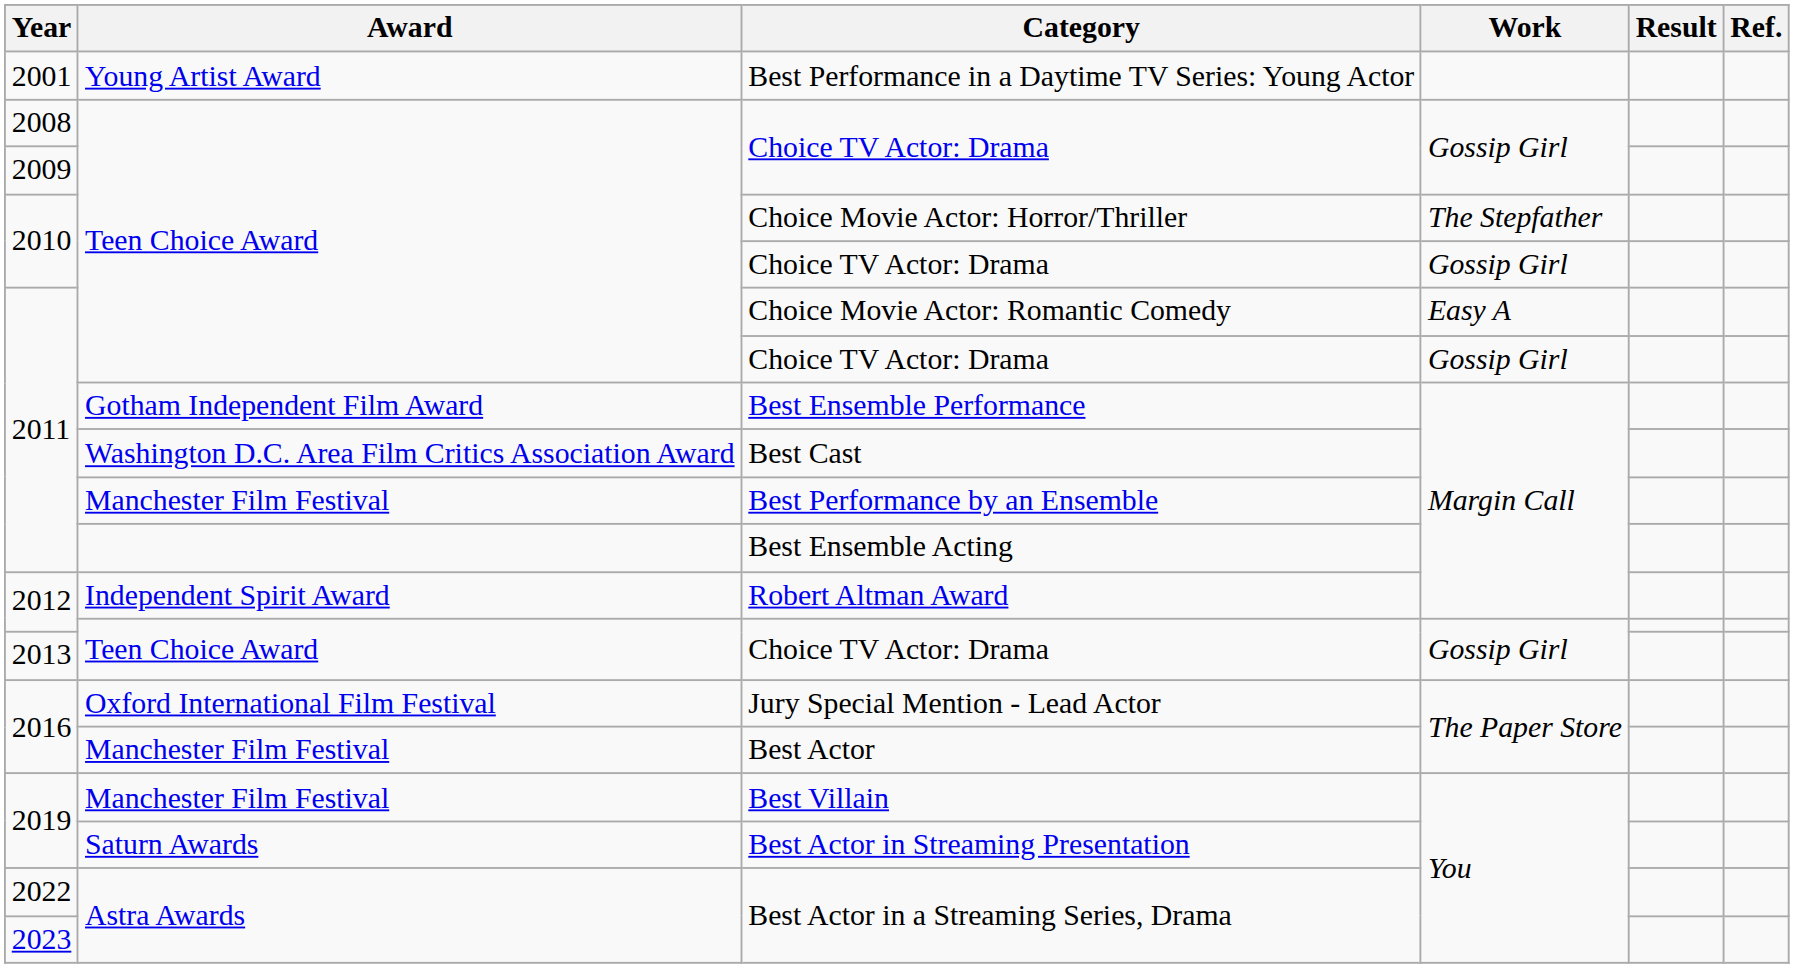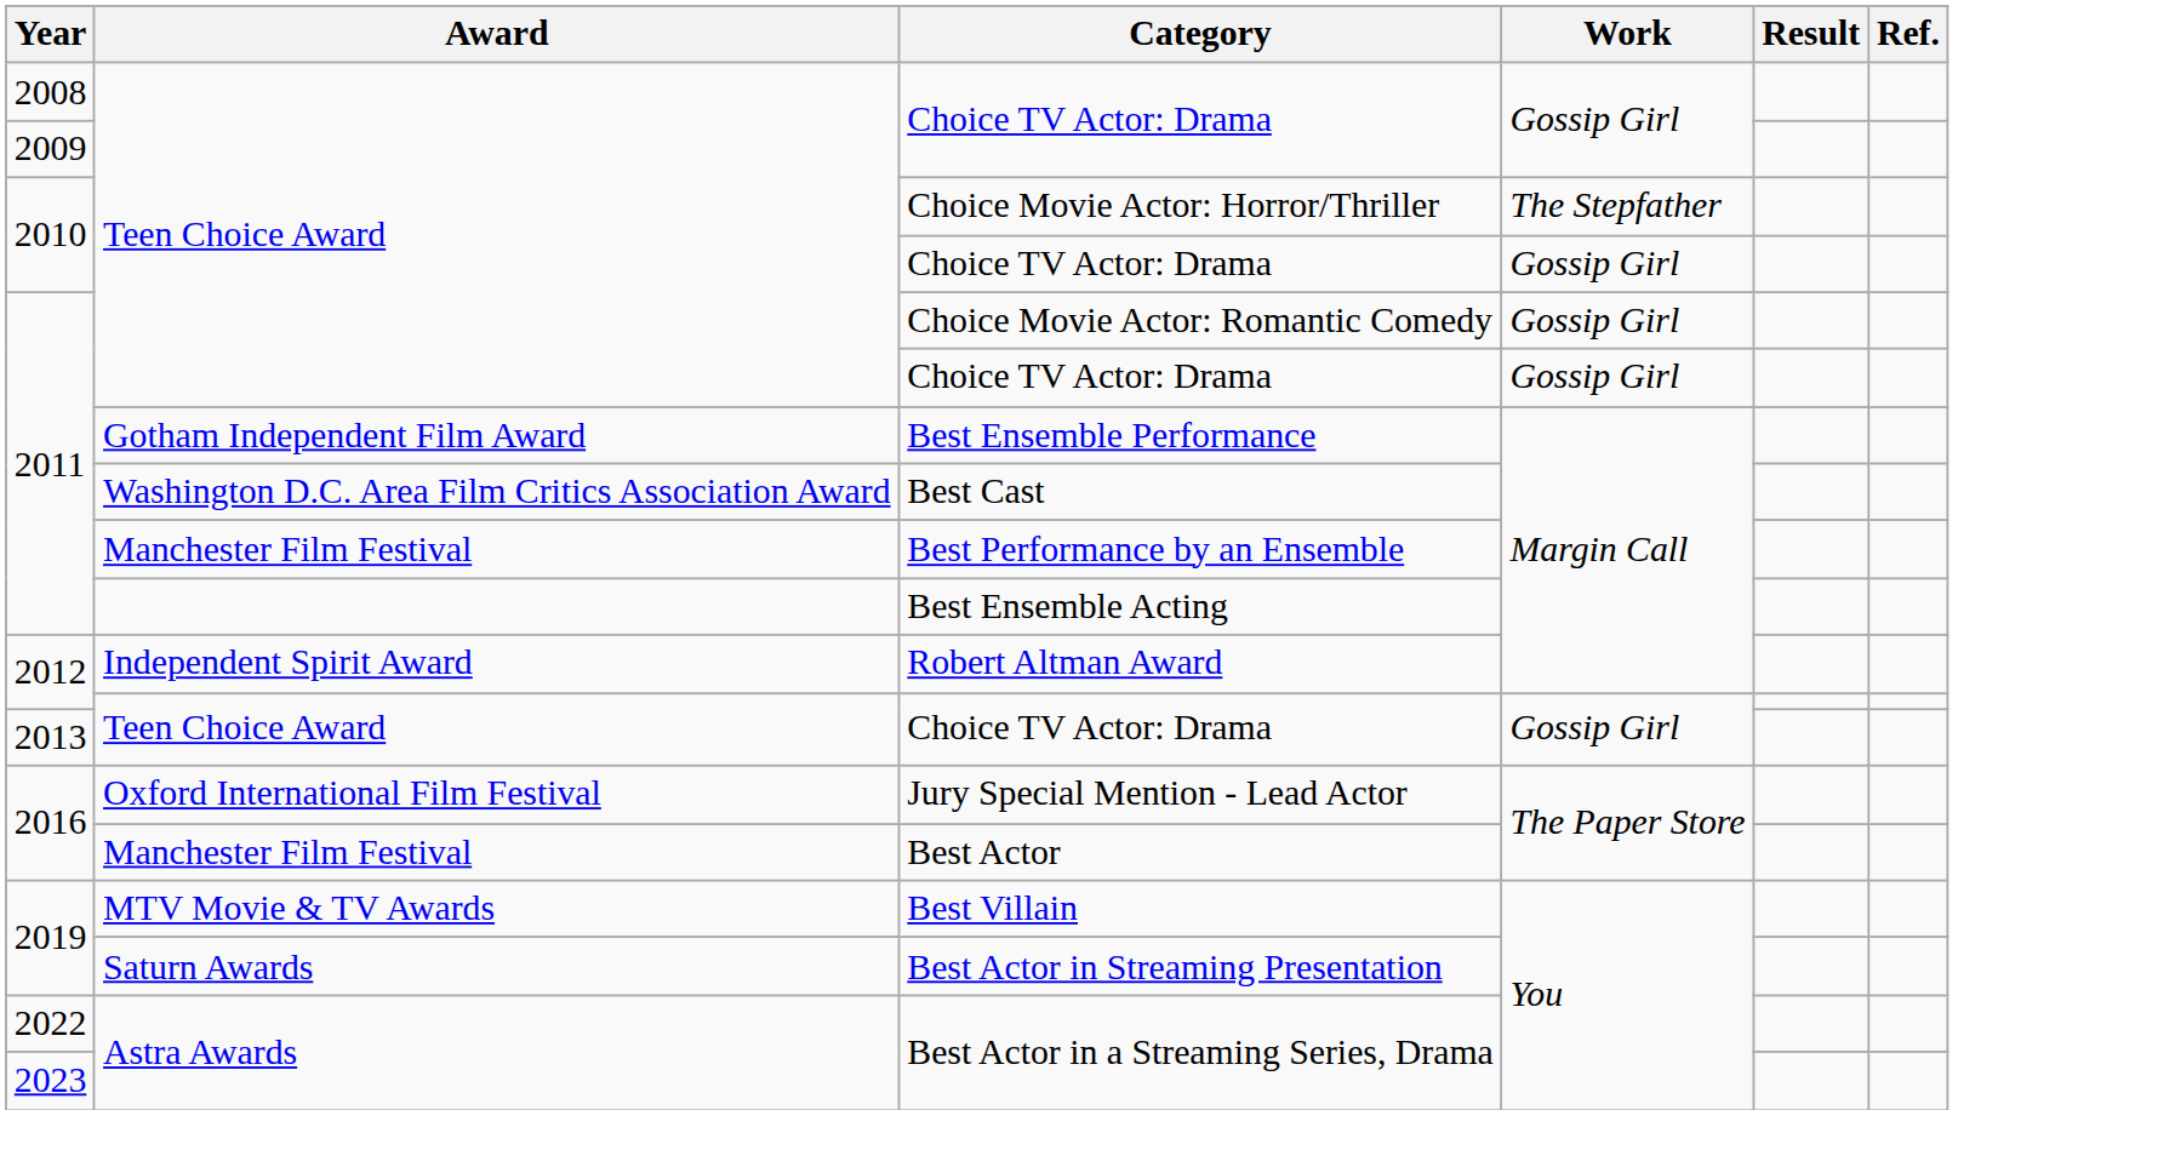- row: 2001 | Young Artist Award | Best Performance in a Daytime TV Series: Young Actor
Choice Movie Actor: Romantic Comedy | Work: Easy A -> Gossip Girl
Best Villain | Award: Manchester Film Festival -> MTV Movie & TV Awards
